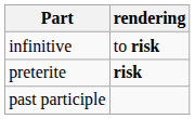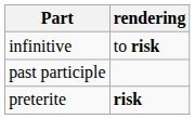rows swapped: preterite <-> past participle
